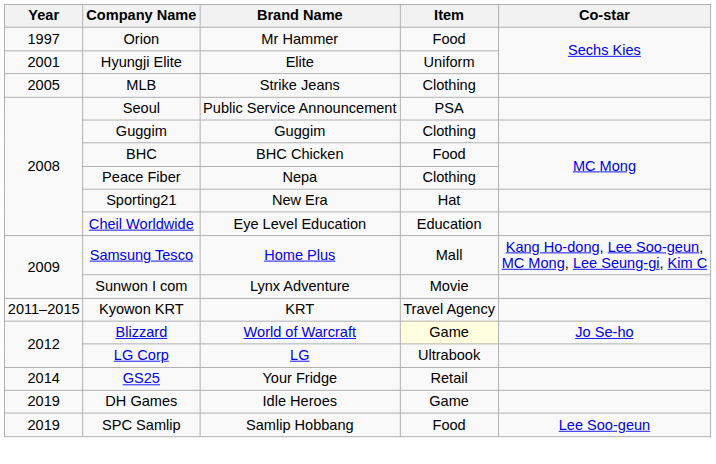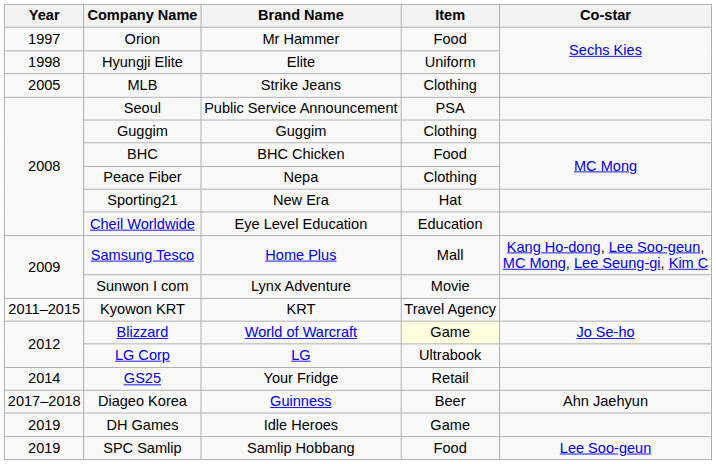Hyungji Elite | Year: 2001 -> 1998
+ row: 2017–2018 | Diageo Korea | Guinness | Beer | Ahn Jaehyun
